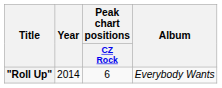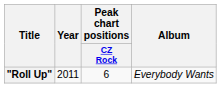"Roll Up" | Year: 2014 -> 2011
